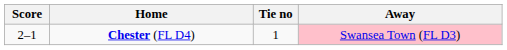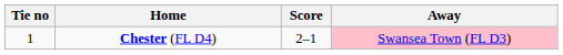columns swapped: Tie no <-> Score
